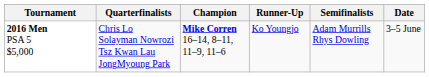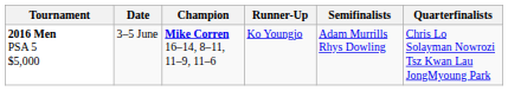columns swapped: Date <-> Quarterfinalists
